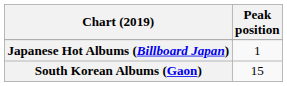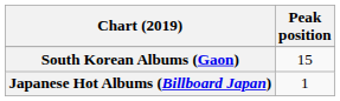rows swapped: Japanese Hot Albums (Billboard Japan) <-> South Korean Albums (Gaon)
